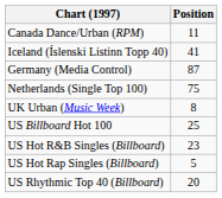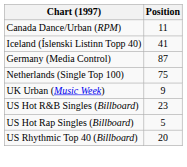UK Urban (Music Week) | Position: 8 -> 9
- row: US Billboard Hot 100 | 25
